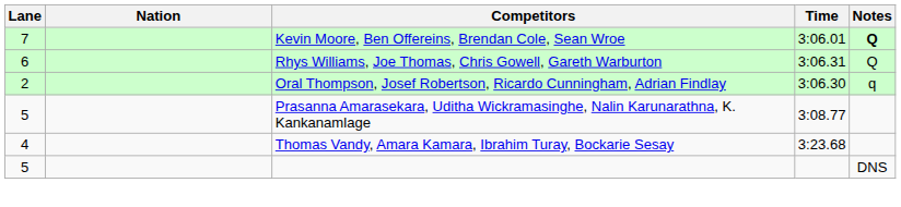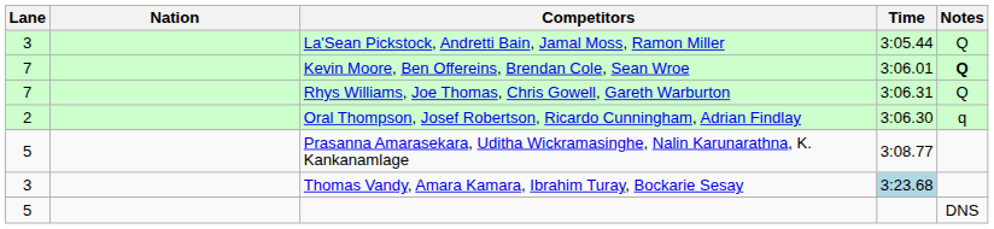+ row: 3 | La'Sean Pickstock, Andretti Bain, Jamal Moss, Ramon Miller | 3:05.44 | Q
Rhys Williams, Joe Thomas, Chris Gowell, Gareth Warburton | Lane: 6 -> 7
Thomas Vandy, Amara Kamara, Ibrahim Turay, Bockarie Sesay | Lane: 4 -> 3
Thomas Vandy, Amara Kamara, Ibrahim Turay, Bockarie Sesay | Time: no background -> lightblue background
